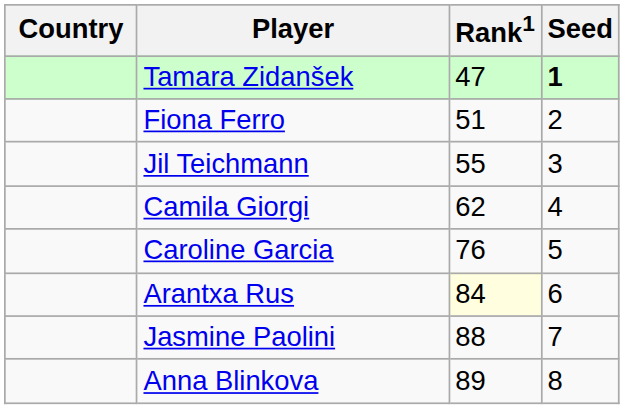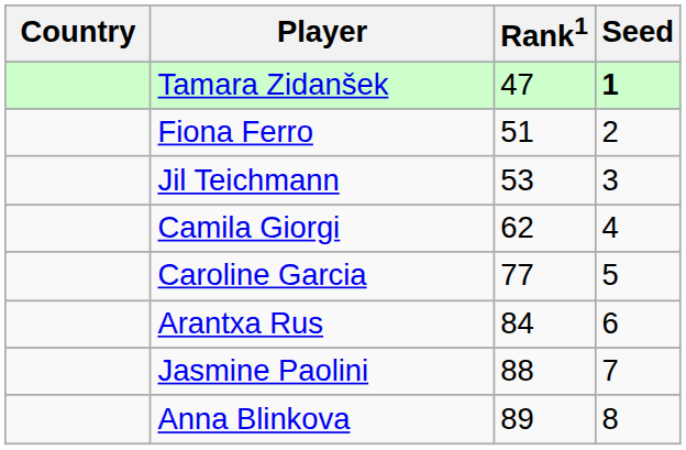Jil Teichmann | Rank1: 55 -> 53
Caroline Garcia | Rank1: 76 -> 77
Arantxa Rus | Rank1: lightyellow background -> no background
